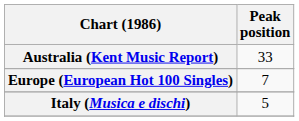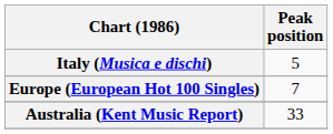rows swapped: Australia (Kent Music Report) <-> Italy (Musica e dischi)
